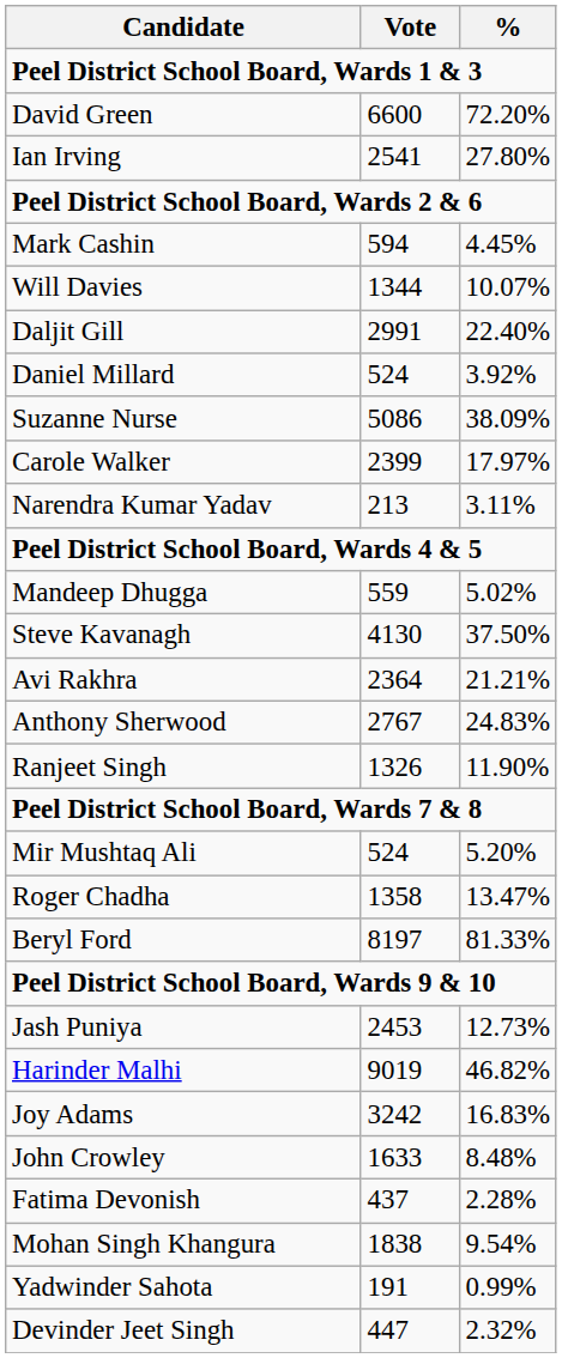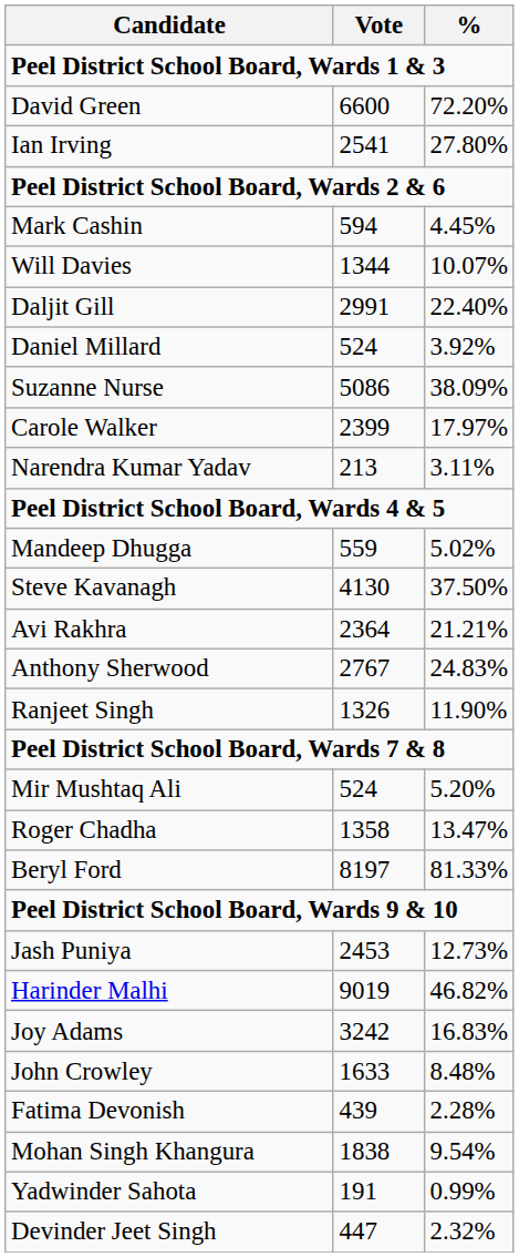Fatima Devonish | Vote: 437 -> 439
